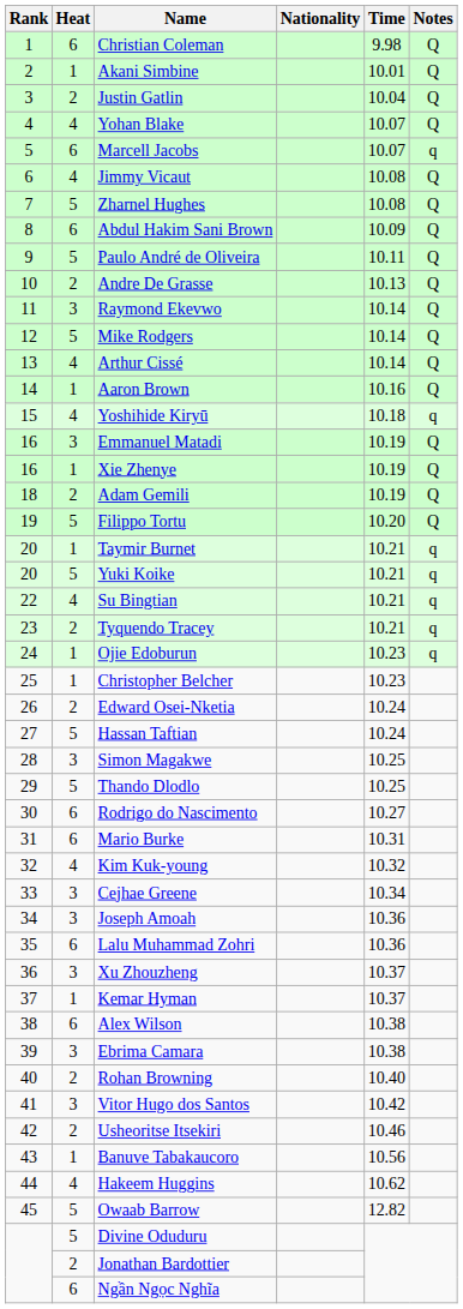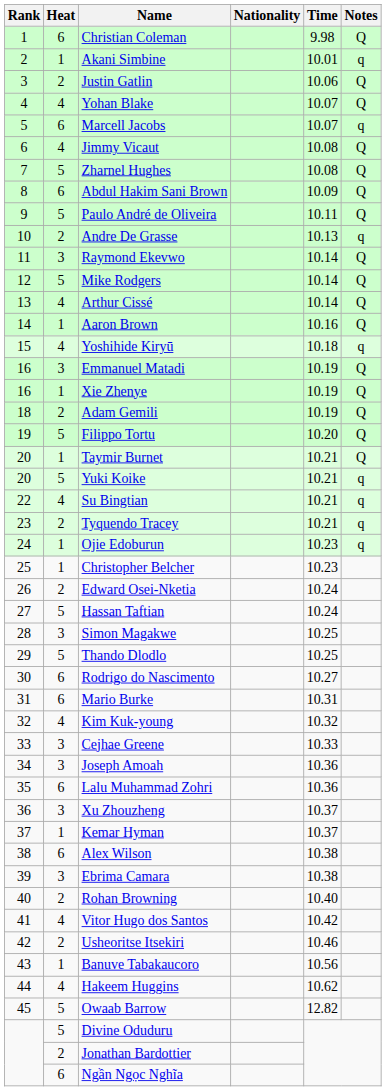Akani Simbine | Notes: Q -> q
Justin Gatlin | Time: 10.04 -> 10.06
Andre De Grasse | Notes: Q -> q
Taymir Burnet | Notes: q -> Q
Cejhae Greene | Time: 10.34 -> 10.33
Vitor Hugo dos Santos | Heat: 3 -> 4
